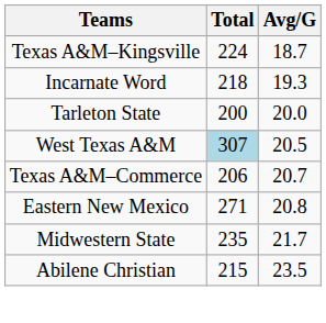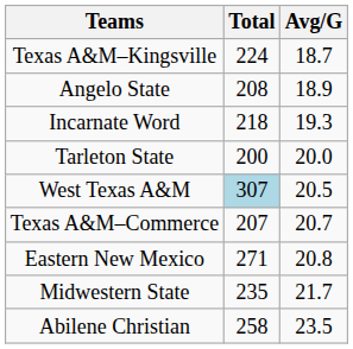+ row: Angelo State | 208 | 18.9
Texas A&M–Commerce | Total: 206 -> 207
Abilene Christian | Total: 215 -> 258
